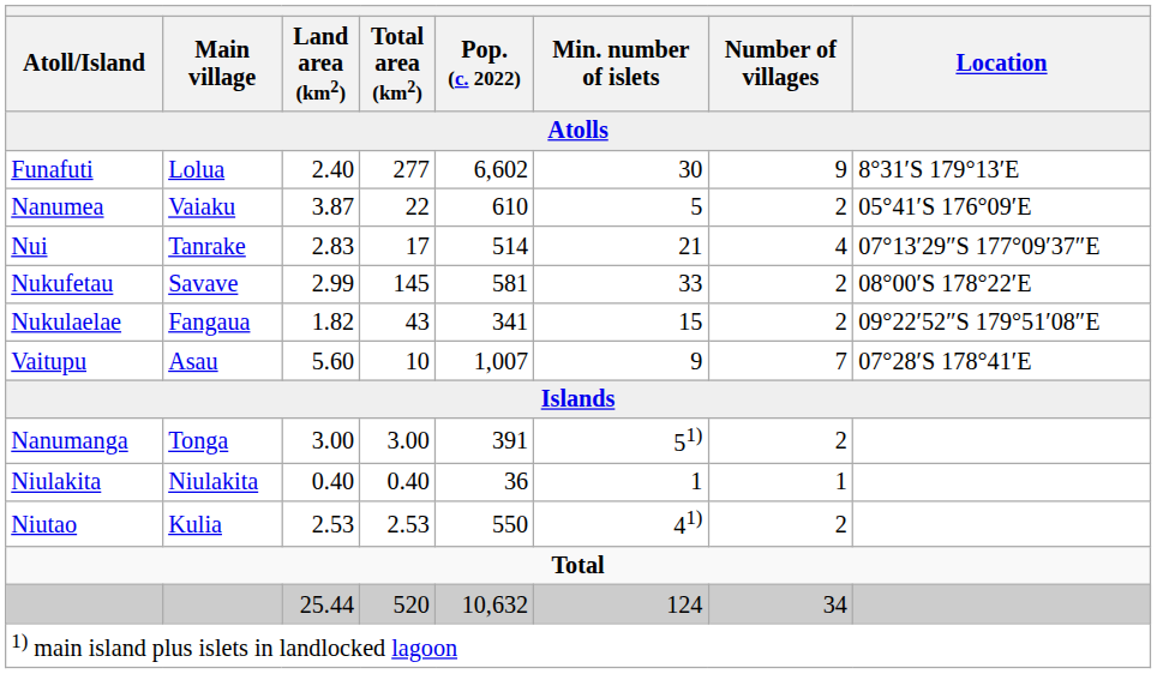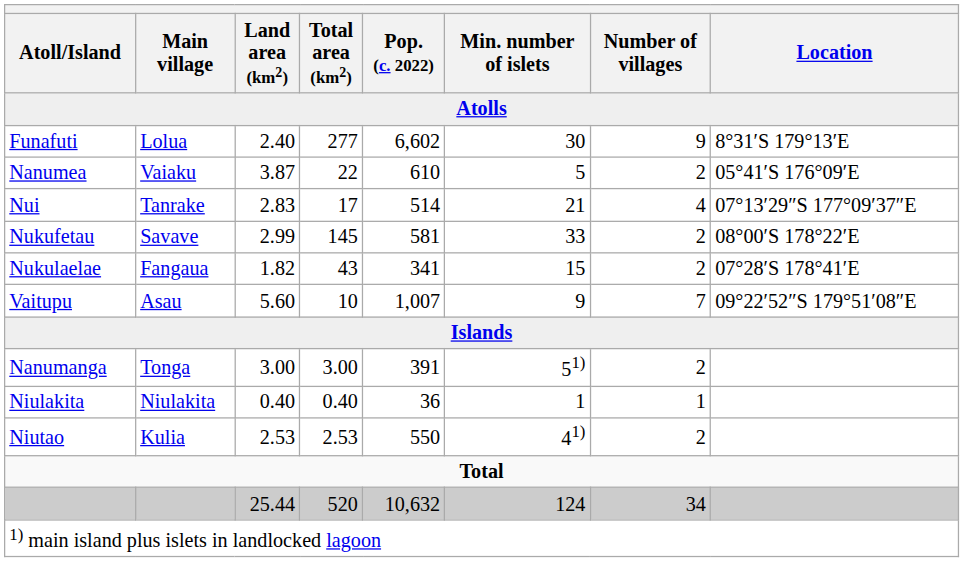Nukulaelae | Location: 09°22′52″S 179°51′08″E -> 07°28′S 178°41′E
Vaitupu | Location: 07°28′S 178°41′E -> 09°22′52″S 179°51′08″E
